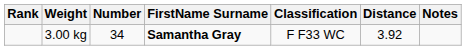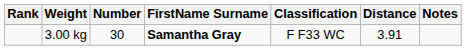3.00 kg | Number: 34 -> 30
3.00 kg | Distance: 3.92 -> 3.91
